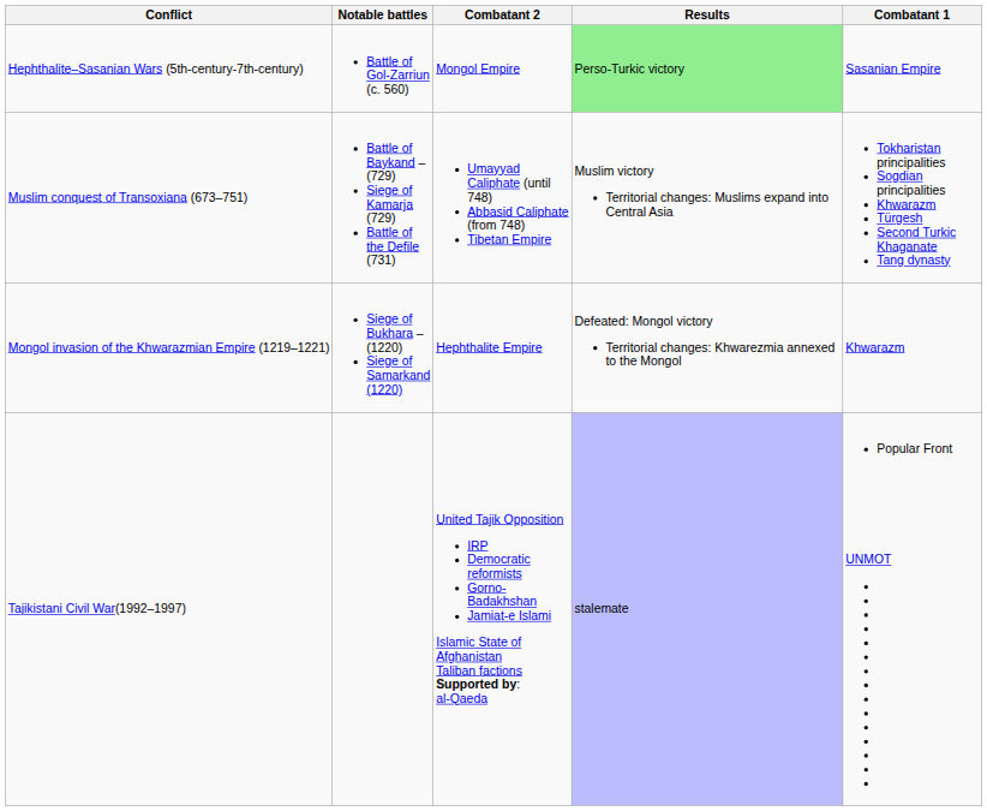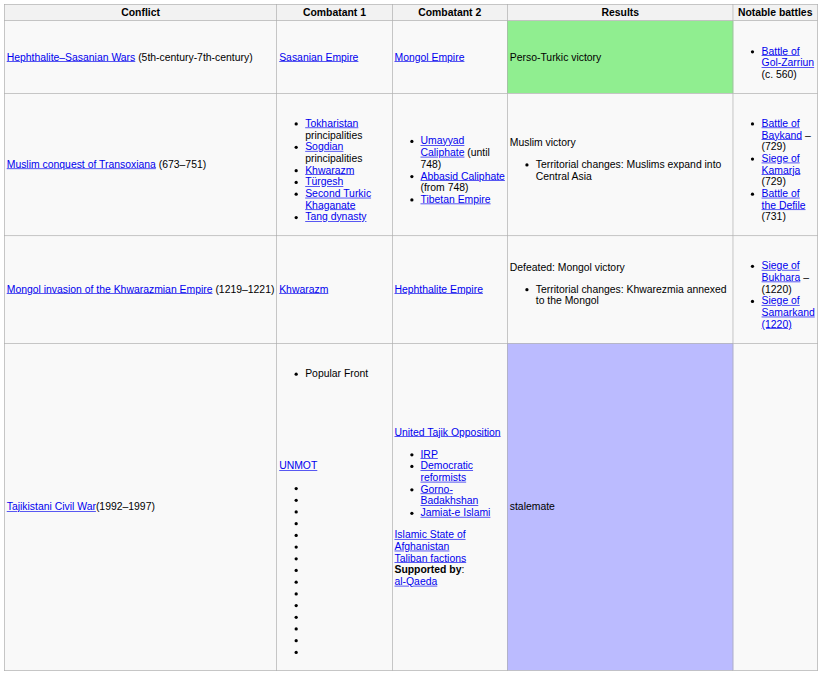columns swapped: Combatant 1 <-> Notable battles
